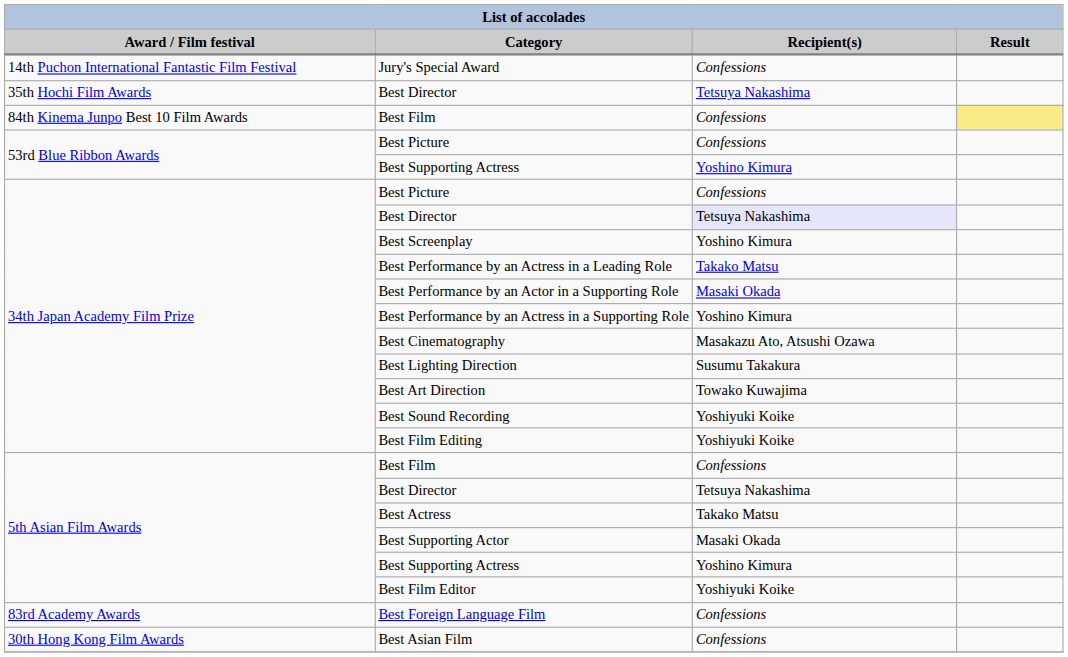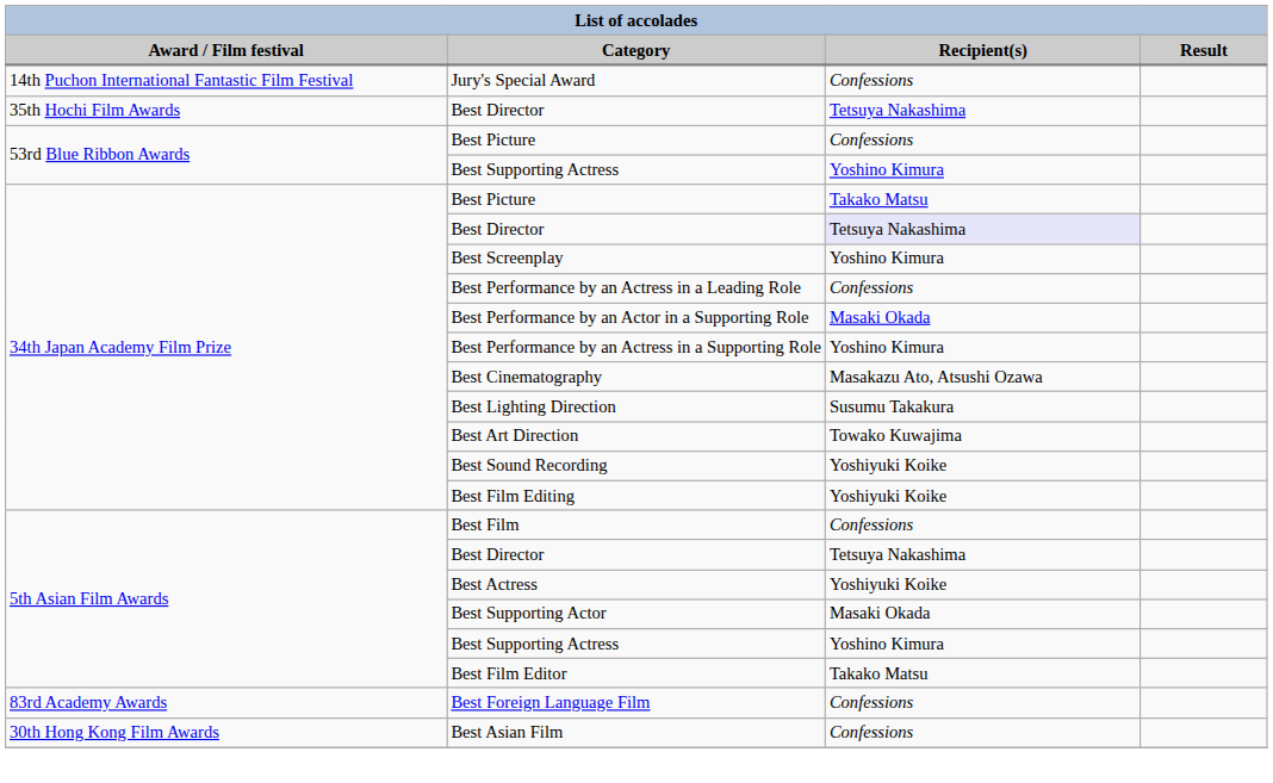- row: 84th Kinema Junpo Best 10 Film Awards | Best Film | Confessions
34th Japan Academy Film Prize / Best Picture | Recipient(s): Confessions -> Takako Matsu
Best Performance by an Actress in a Leading Role | Recipient(s): Takako Matsu -> Confessions
Best Actress | Recipient(s): Takako Matsu -> Yoshiyuki Koike
Best Film Editor | Recipient(s): Yoshiyuki Koike -> Takako Matsu
